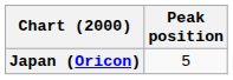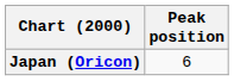Japan (Oricon) | Peak position: 5 -> 6
